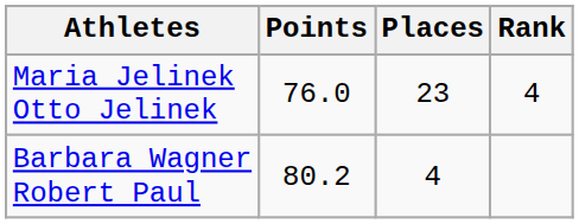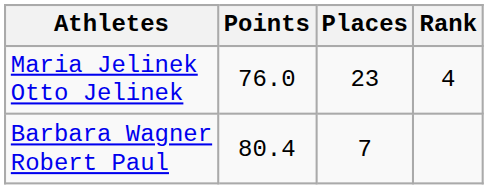Barbara Wagner Robert Paul | Points: 80.2 -> 80.4
Barbara Wagner Robert Paul | Places: 4 -> 7
